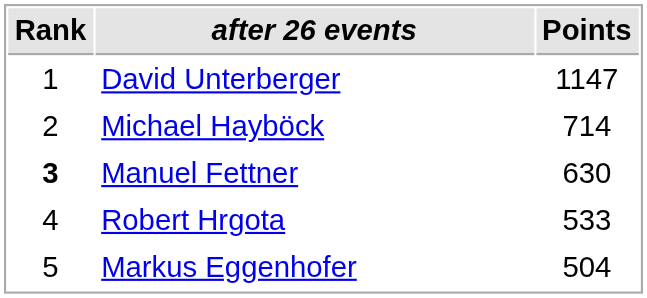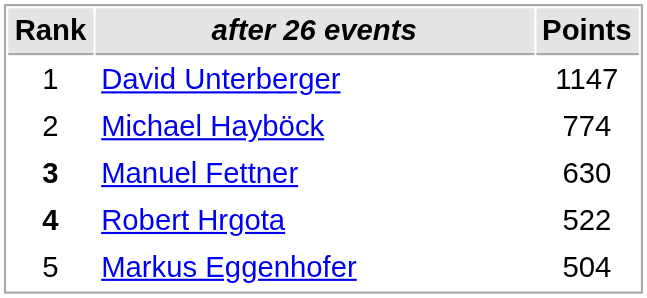Michael Hayböck | Points: 714 -> 774
Robert Hrgota | Rank: normal -> bold
Robert Hrgota | Points: 533 -> 522
